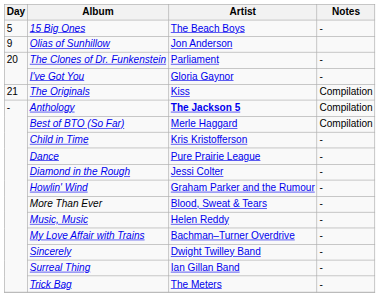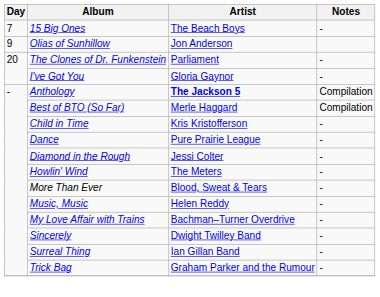15 Big Ones | Day: 5 -> 7
- row: 21 | The Originals | Kiss | Compilation
Howlin' Wind | Artist: Graham Parker and the Rumour -> The Meters
Trick Bag | Artist: The Meters -> Graham Parker and the Rumour
